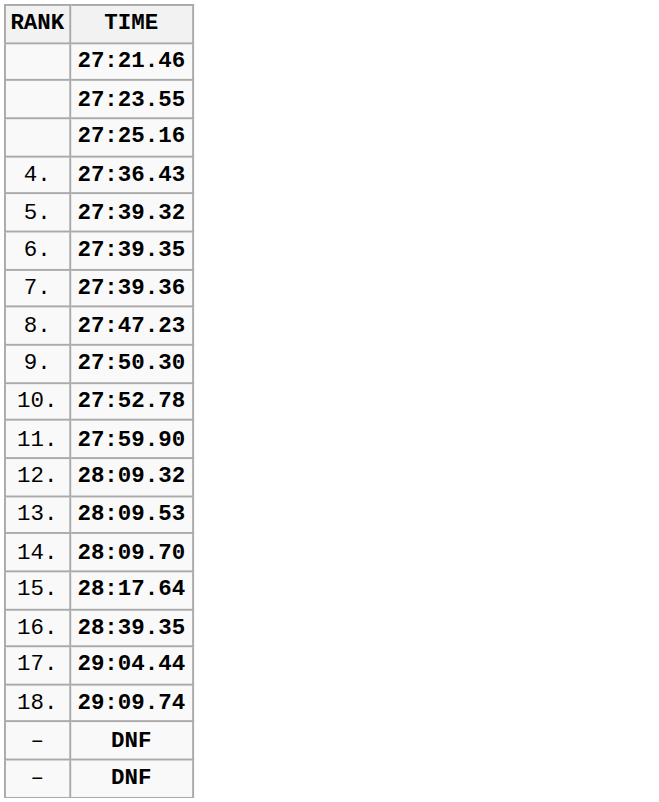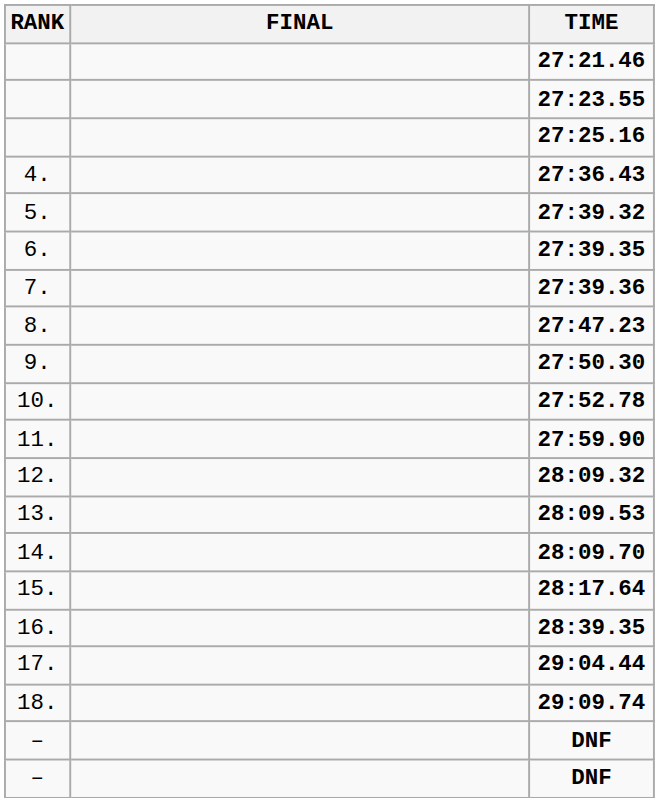+ column: FINAL
